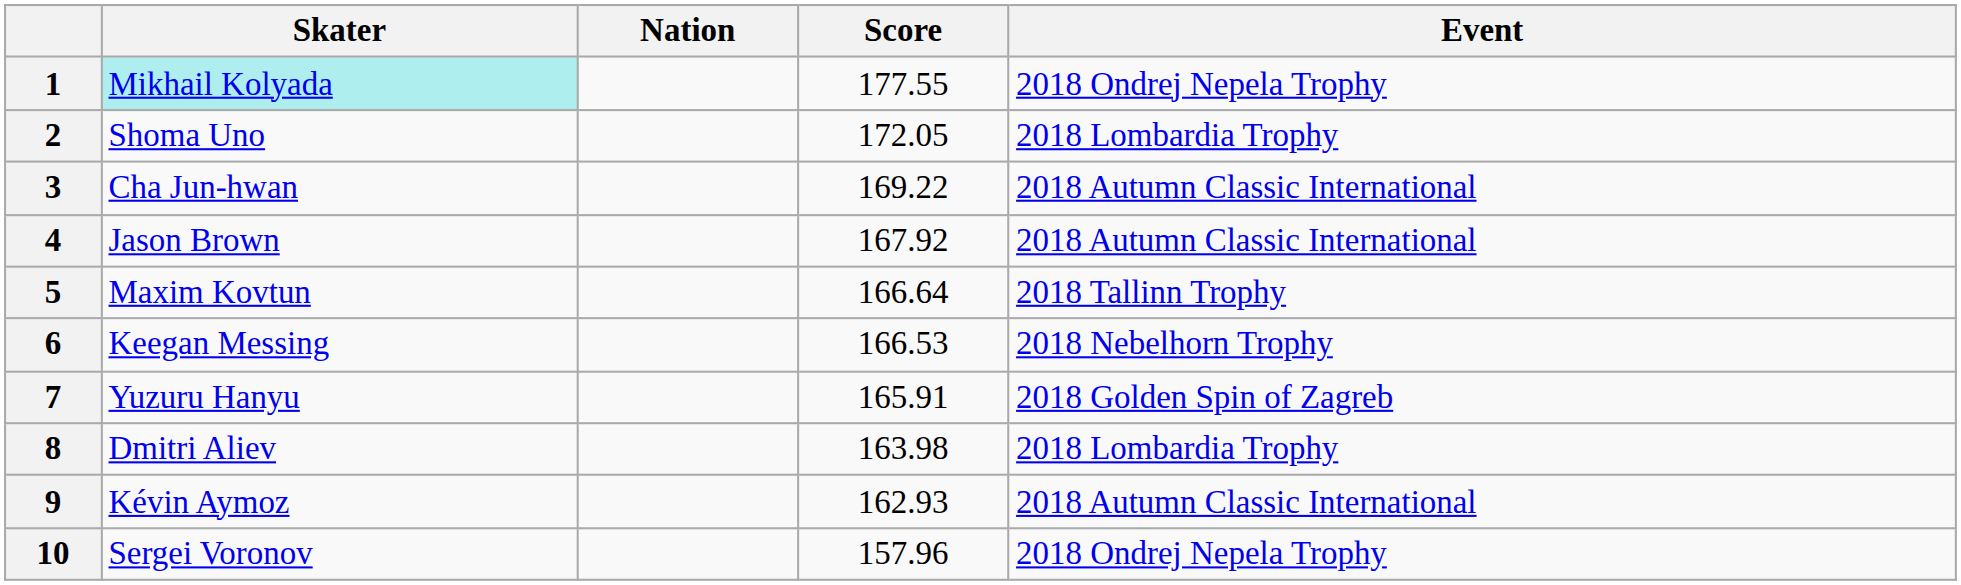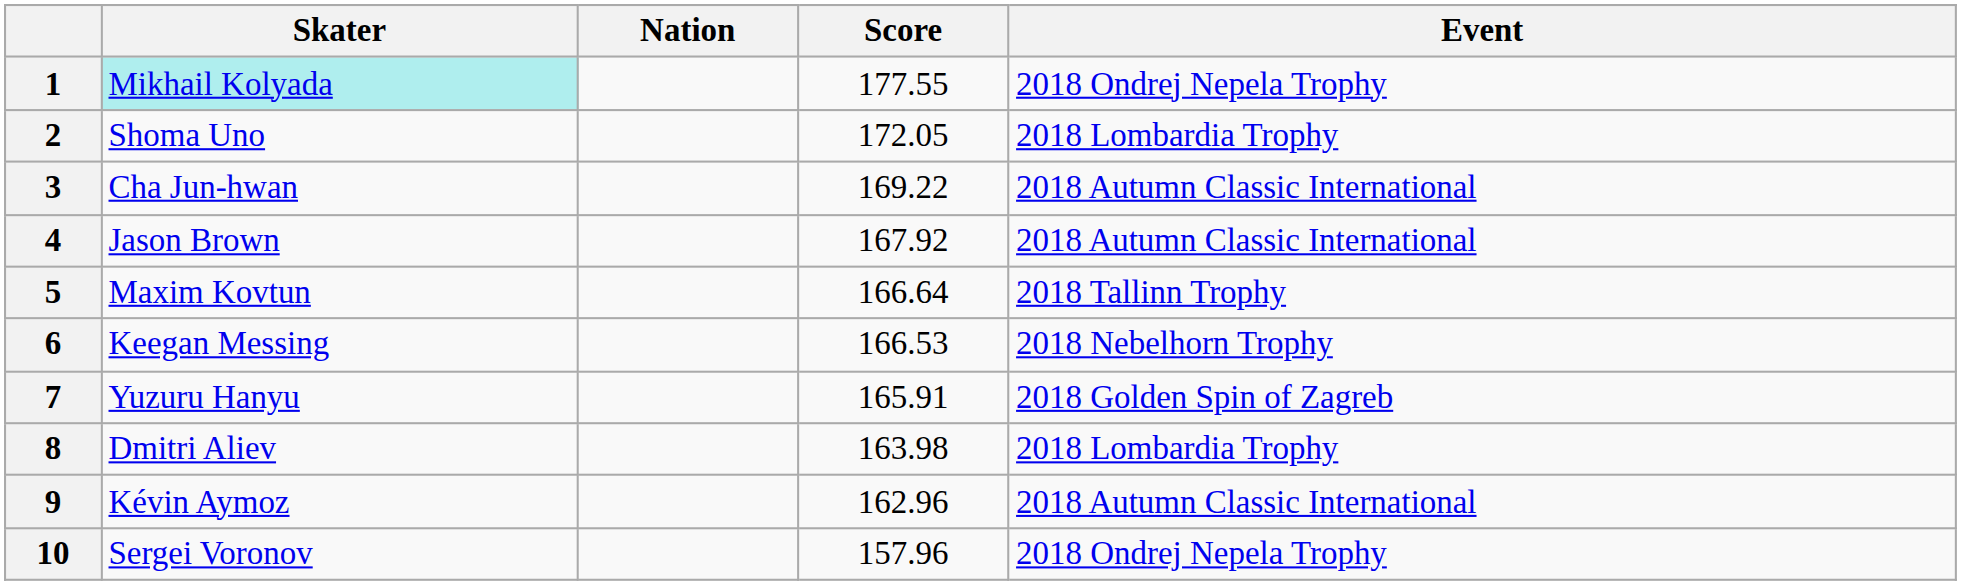9 | Score: 162.93 -> 162.96
